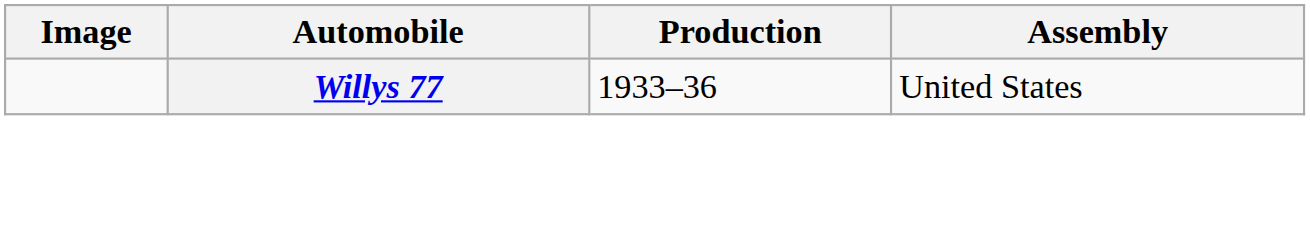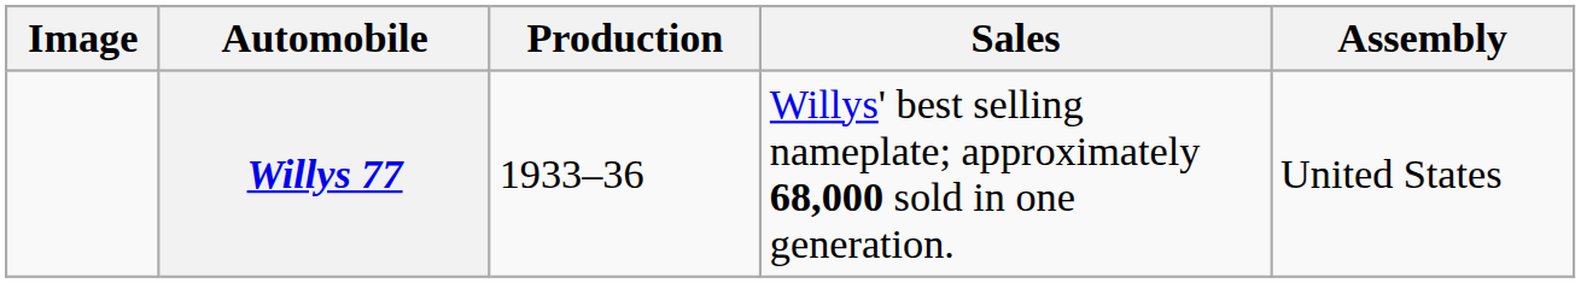+ column: Sales | Willys' best selling nameplate; approximately 68,000 sold in one generation.
